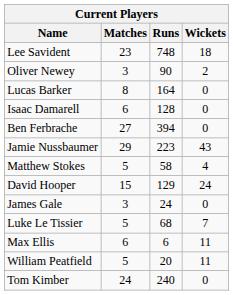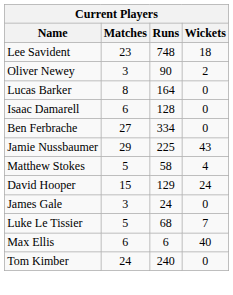Ben Ferbrache | Runs: 394 -> 334
Jamie Nussbaumer | Runs: 223 -> 225
Max Ellis | Wickets: 11 -> 40
- row: William Peatfield | 5 | 20 | 11
